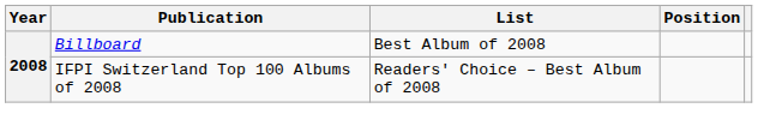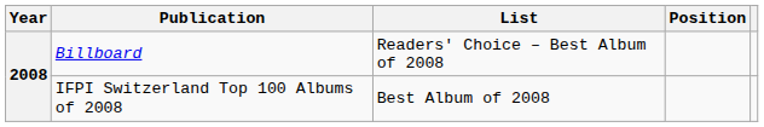Billboard | List: Best Album of 2008 -> Readers' Choice – Best Album of 2008
IFPI Switzerland Top 100 Albums of 2008 | List: Readers' Choice – Best Album of 2008 -> Best Album of 2008
